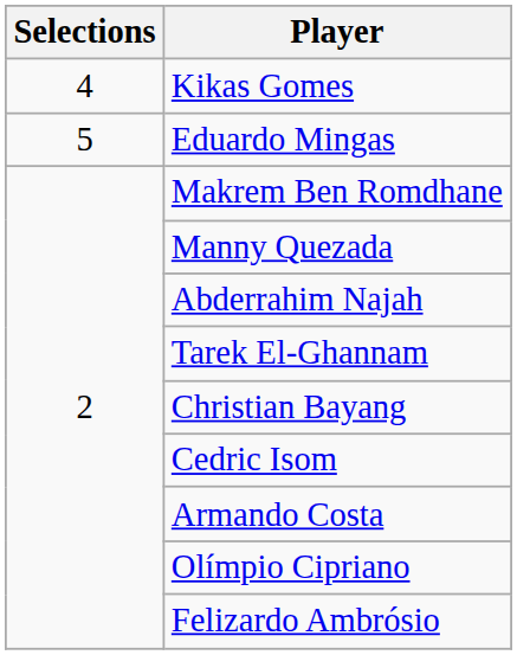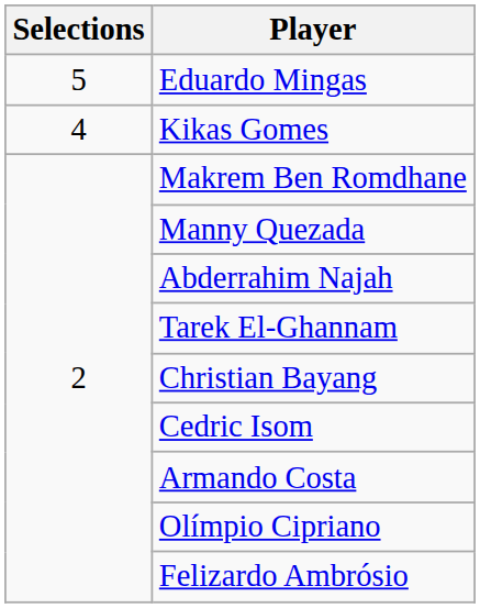rows swapped: Eduardo Mingas <-> Kikas Gomes
